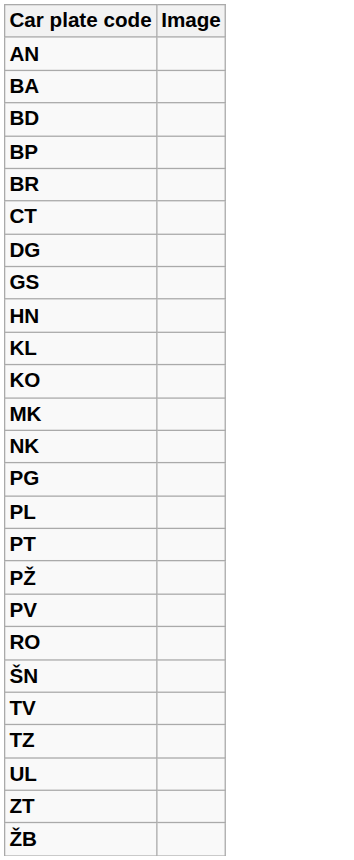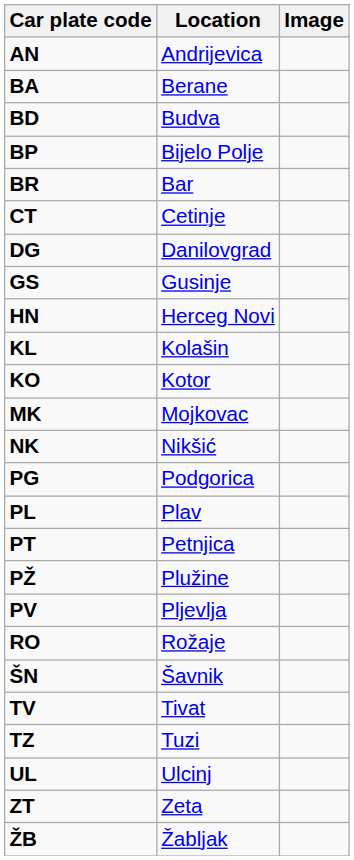+ column: Location | Andrijevica | Berane | Budva | Bijelo Polje | Bar | Cetinje | Danilovgrad | Gusinje | Herceg Novi | Kolašin | Kotor | Mojkovac | Nikšić | Podgorica | Plav | Petnjica | Plužine | Pljevlja | Rožaje | Šavnik | Tivat | Tuzi | Ulcinj | Zeta | Žabljak
